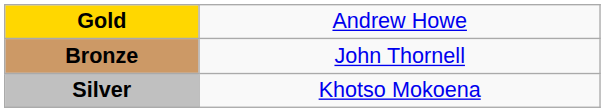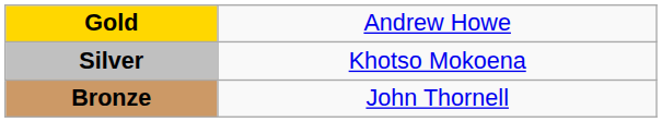rows swapped: Silver <-> Bronze
